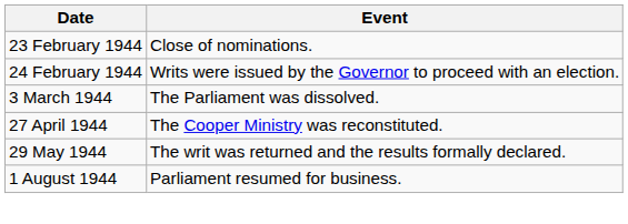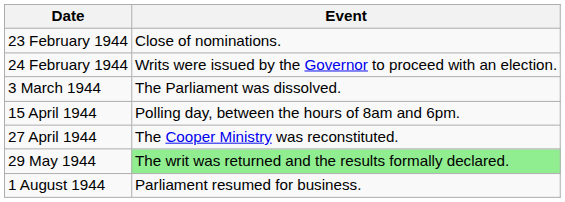+ row: 15 April 1944 | Polling day, between the hours of 8am and 6pm.
29 May 1944 | Event: no background -> lightgreen background
